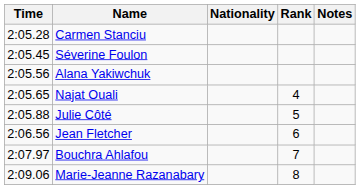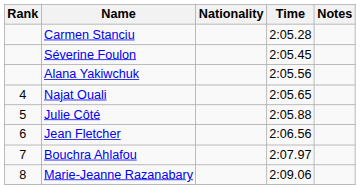columns swapped: Rank <-> Time
